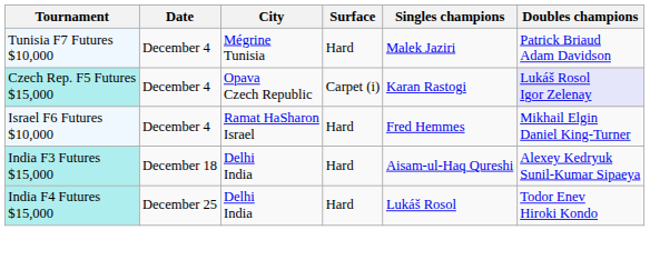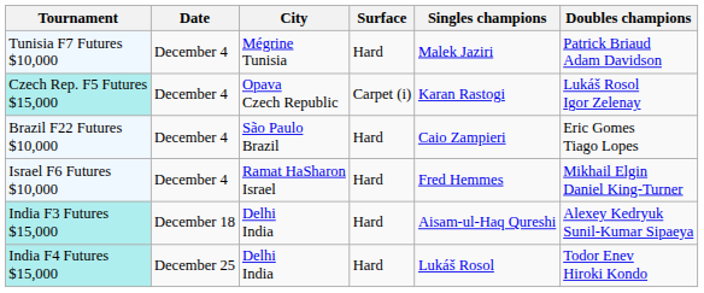Czech Rep. F5 Futures $15,000 | Doubles champions: lavender background -> no background
+ row: Brazil F22 Futures $10,000 | December 4 | São Paulo Brazil | Hard | Caio Zampieri | Eric Gomes Tiago Lopes
